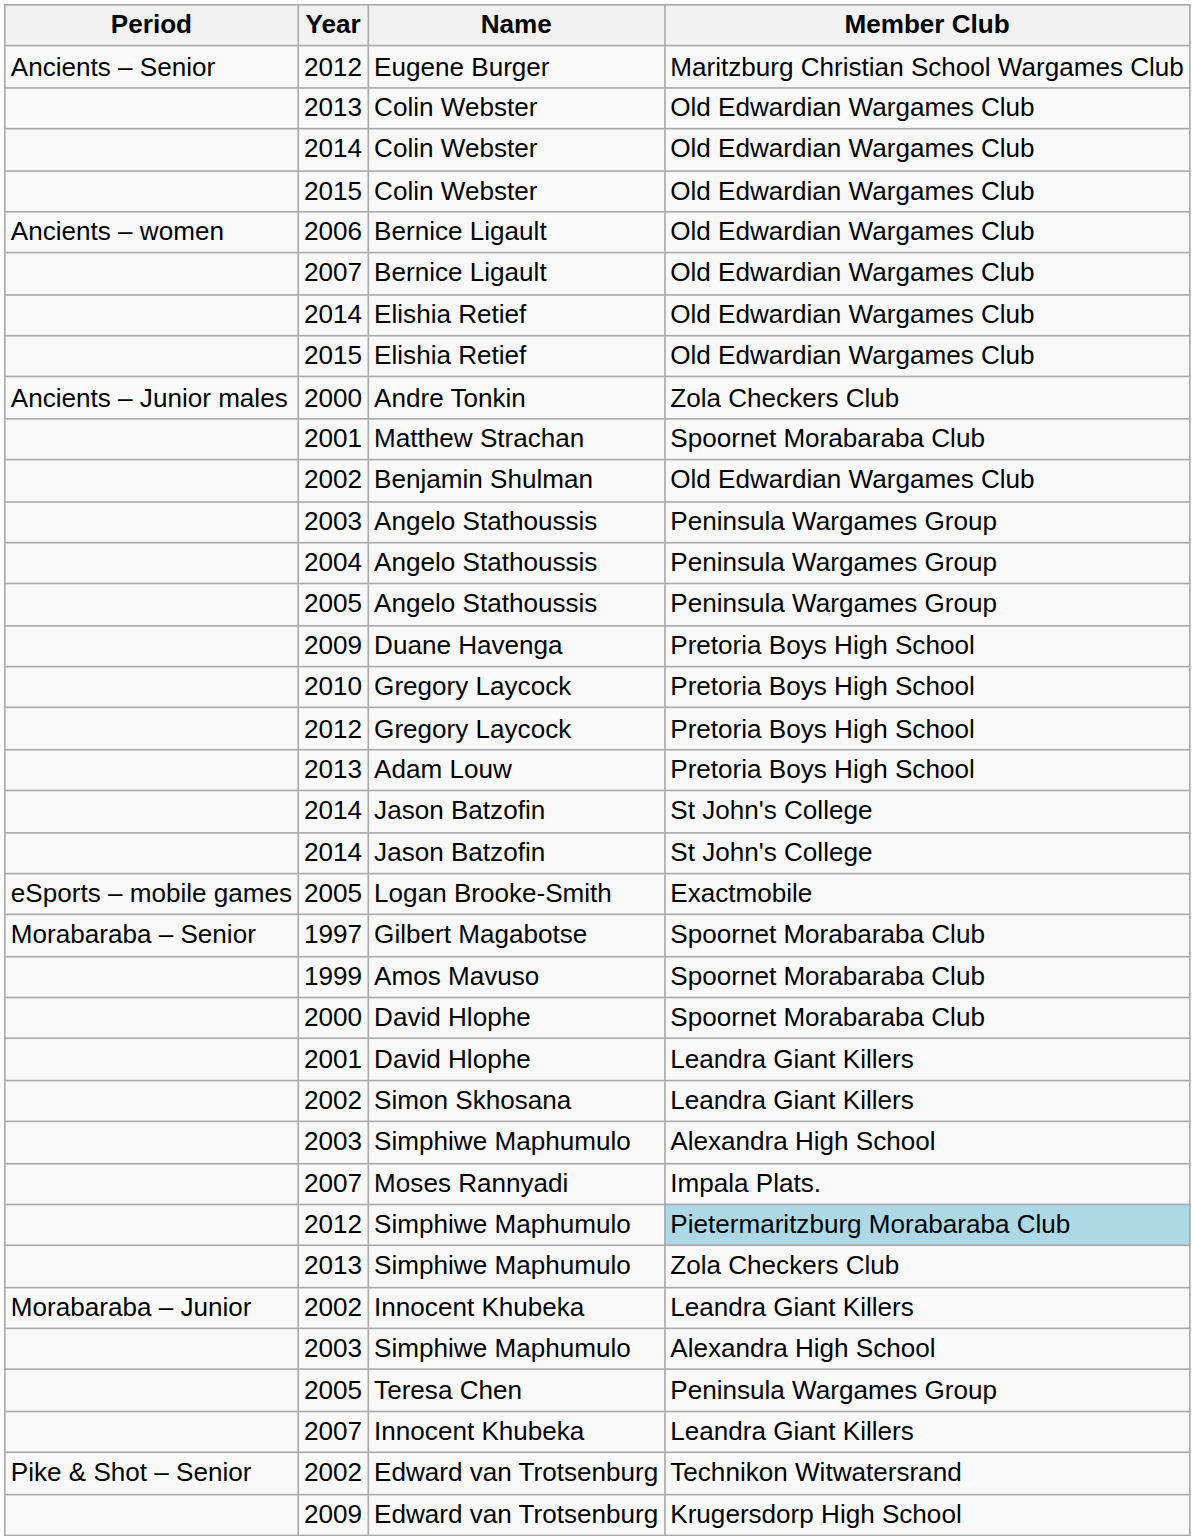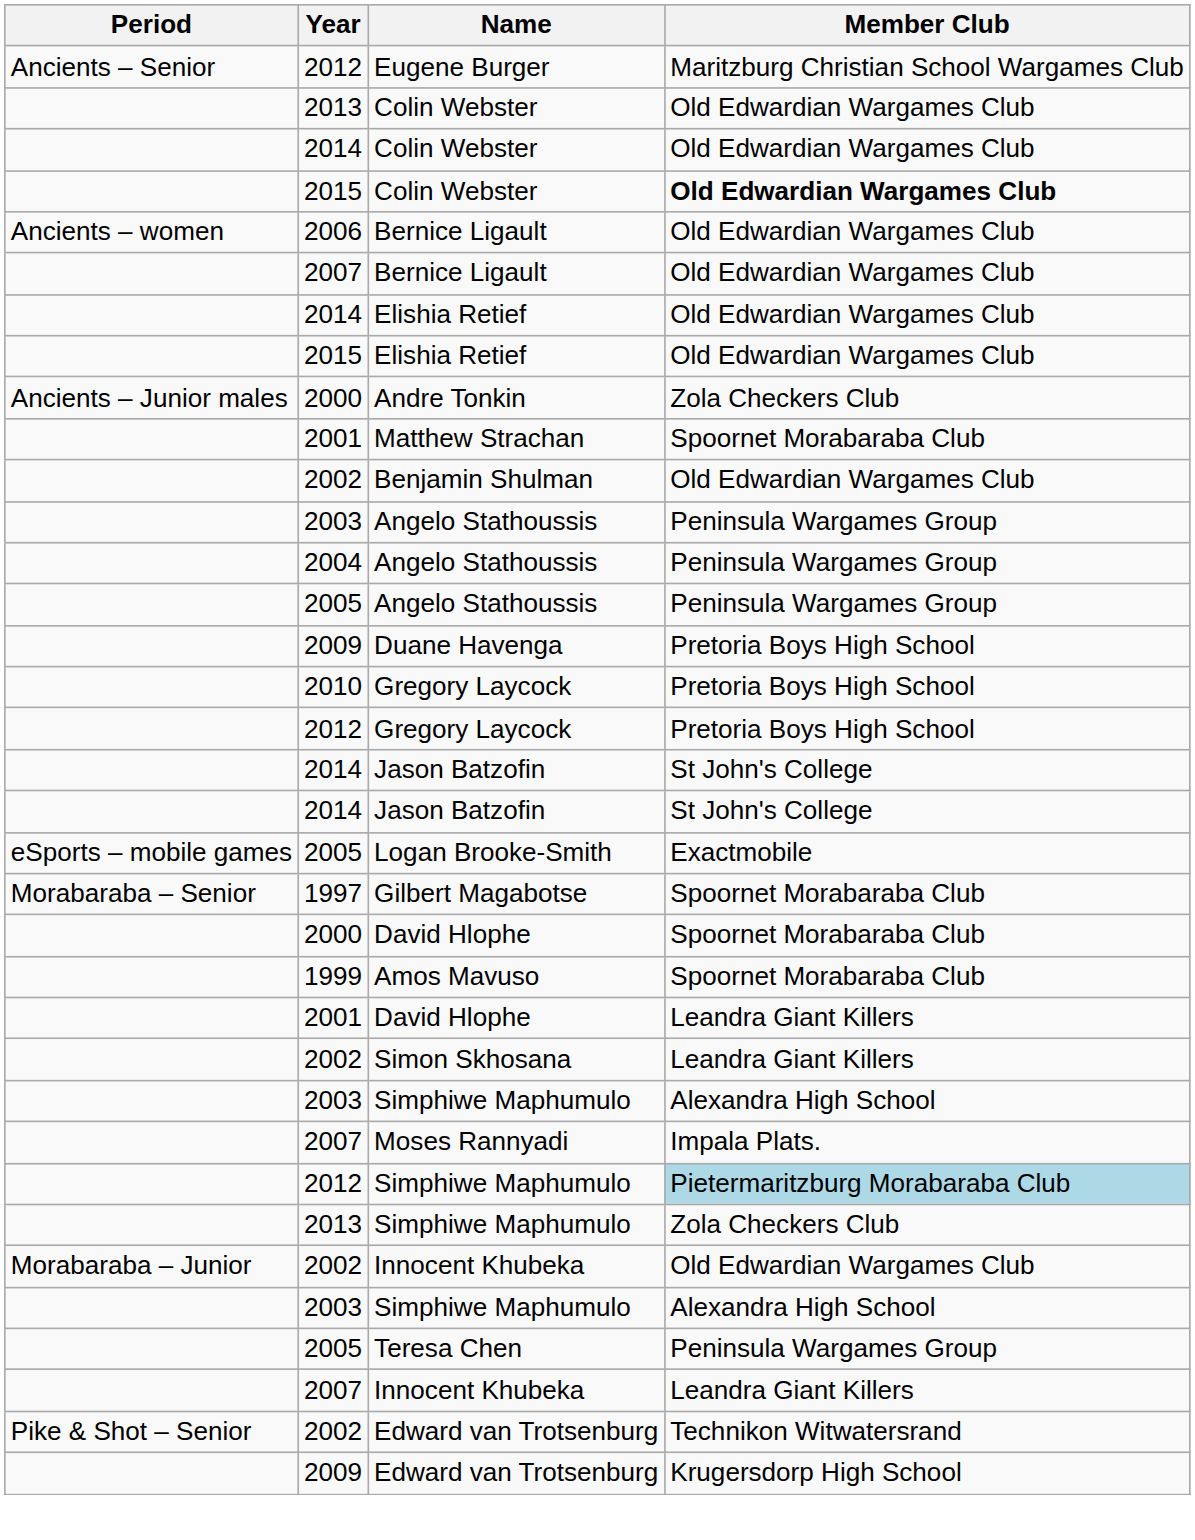2015 / Colin Webster | Member Club: normal -> bold
- row: 2013 | Adam Louw | Pretoria Boys High School
rows swapped: Amos Mavuso <-> 2000 / David Hlophe
2002 / Innocent Khubeka | Member Club: Leandra Giant Killers -> Old Edwardian Wargames Club
